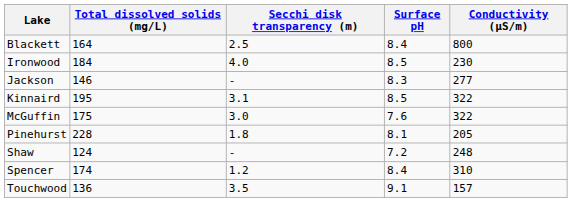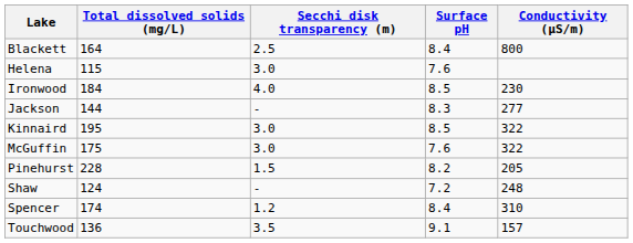+ row: Helena | 115 | 3.0 | 7.6
Jackson | Total dissolved solids (mg/L): 146 -> 144
Kinnaird | Secchi disk transparency (m): 3.1 -> 3.0
Pinehurst | Secchi disk transparency (m): 1.8 -> 1.5
Pinehurst | Surface pH: 8.1 -> 8.2
